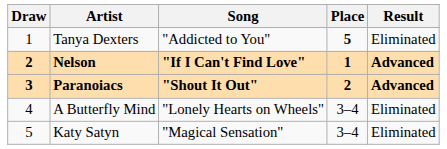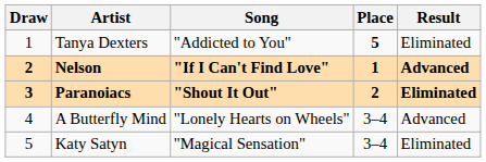Paranoiacs | Result: Advanced -> Eliminated
A Butterfly Mind | Result: Eliminated -> Advanced
